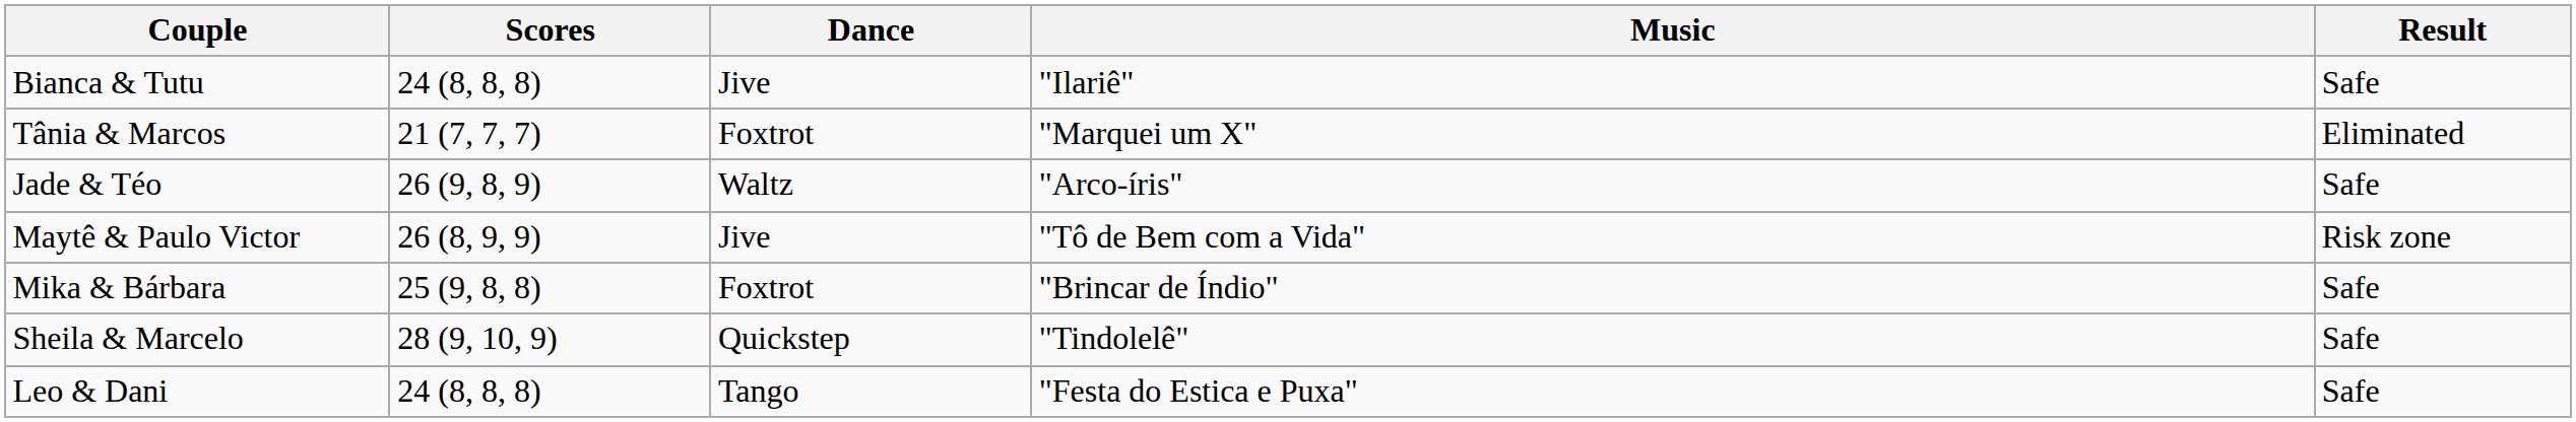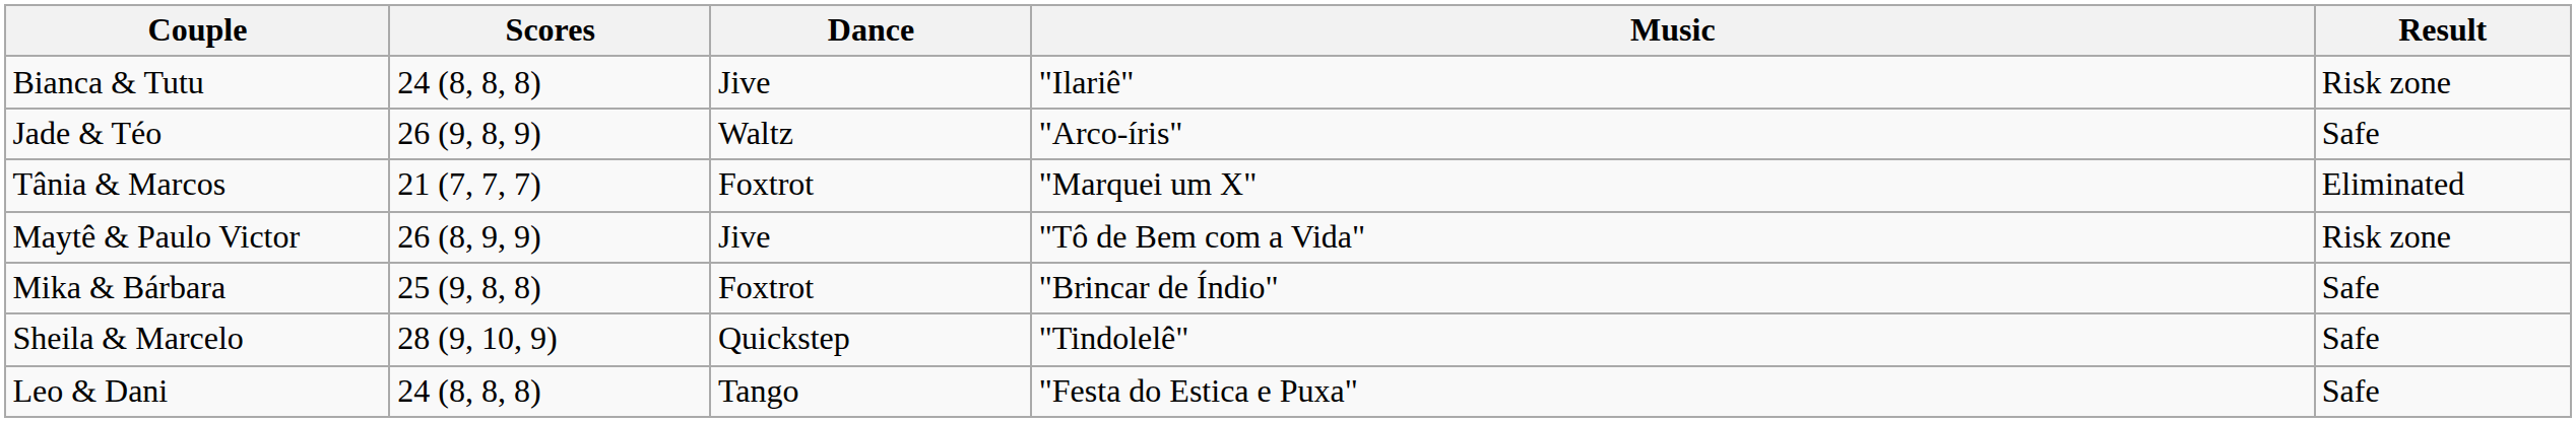Bianca & Tutu | Result: Safe -> Risk zone
rows swapped: Jade & Téo <-> Tânia & Marcos
